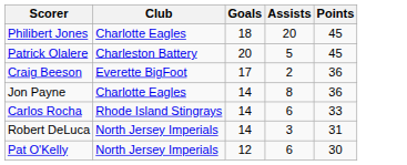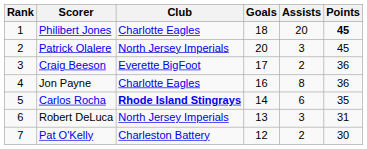+ column: Rank | 1 | 2 | 3 | 4 | 5 | 6 | 7
Philibert Jones | Points: normal -> bold
Patrick Olalere | Club: Charleston Battery -> North Jersey Imperials
Patrick Olalere | Assists: 5 -> 3
Jon Payne | Goals: 14 -> 16
Carlos Rocha | Club: normal -> bold
Carlos Rocha | Points: 33 -> 35
Robert DeLuca | Goals: 14 -> 13
Pat O'Kelly | Club: North Jersey Imperials -> Charleston Battery
Pat O'Kelly | Assists: 6 -> 2
